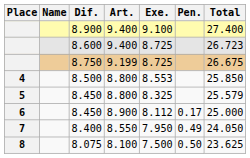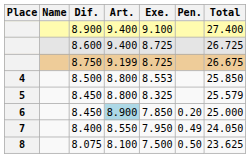8.600 | Total: 26.723 -> 26.725
6 / 8.450 | Art.: no background -> lightblue background
6 / 8.450 | Exe.: 8.112 -> 7.850
6 / 8.450 | Pen.: 0.17 -> 0.20
